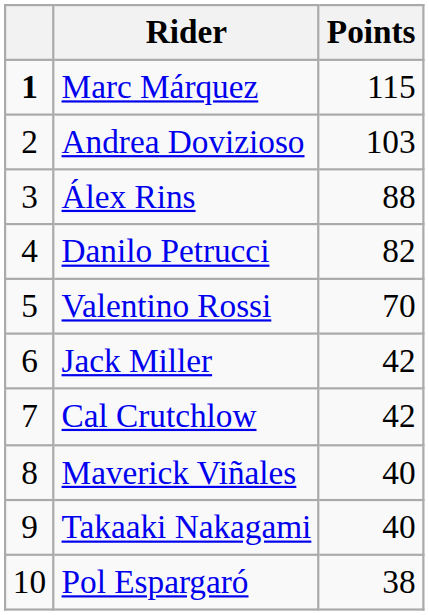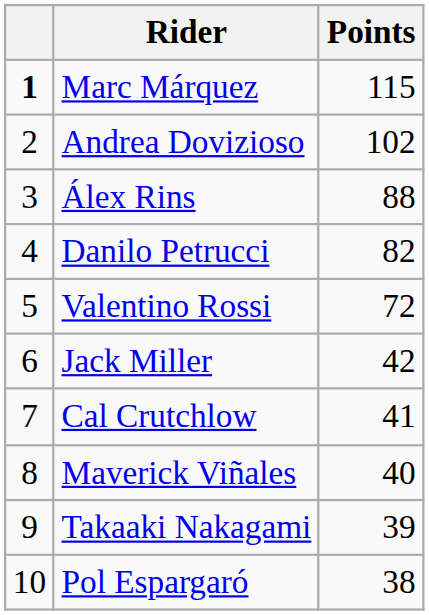Andrea Dovizioso | Points: 103 -> 102
Valentino Rossi | Points: 70 -> 72
Cal Crutchlow | Points: 42 -> 41
Takaaki Nakagami | Points: 40 -> 39
